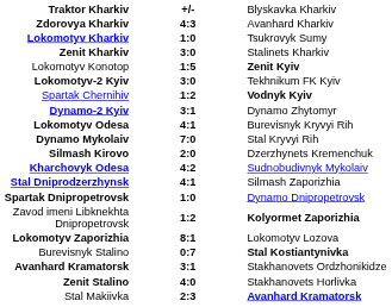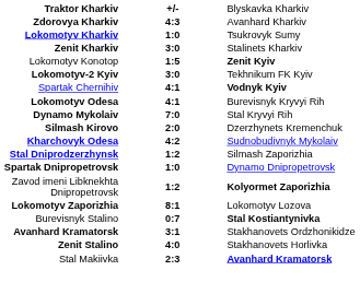Spartak Chernihiv | column 2: 1:2 -> 4:1
- row: Dynamo-2 Kyiv | 3:1 | Dynamo Zhytomyr
Stal Dniprodzerzhynsk | column 2: 4:1 -> 1:2
